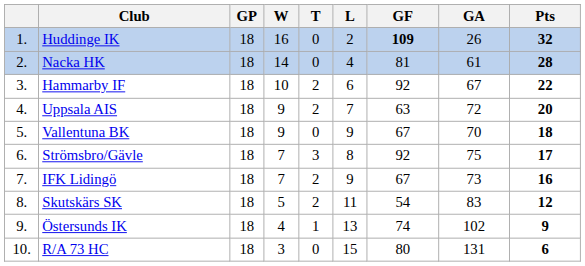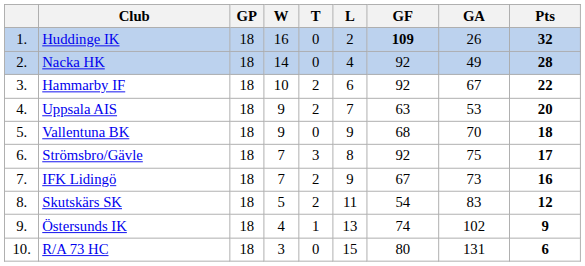Nacka HK | GF: 81 -> 92
Nacka HK | GA: 61 -> 49
Uppsala AIS | GA: 72 -> 53
Vallentuna BK | GF: 67 -> 68
